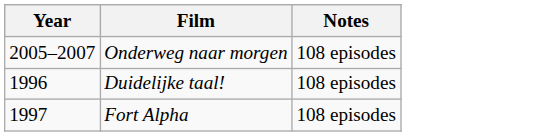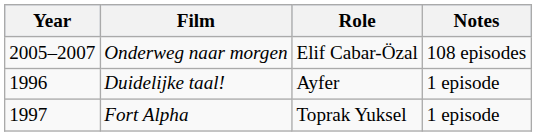+ column: Role | Elif Cabar-Özal | Ayfer | Toprak Yuksel
Duidelijke taal! | Notes: 108 episodes -> 1 episode
Fort Alpha | Notes: 108 episodes -> 1 episode
